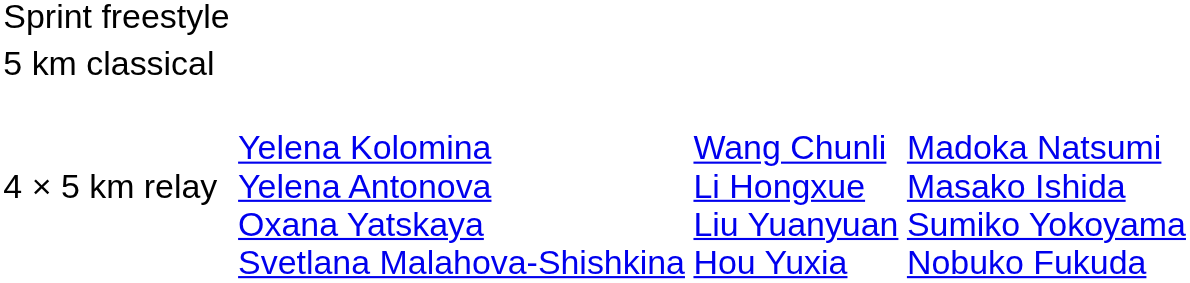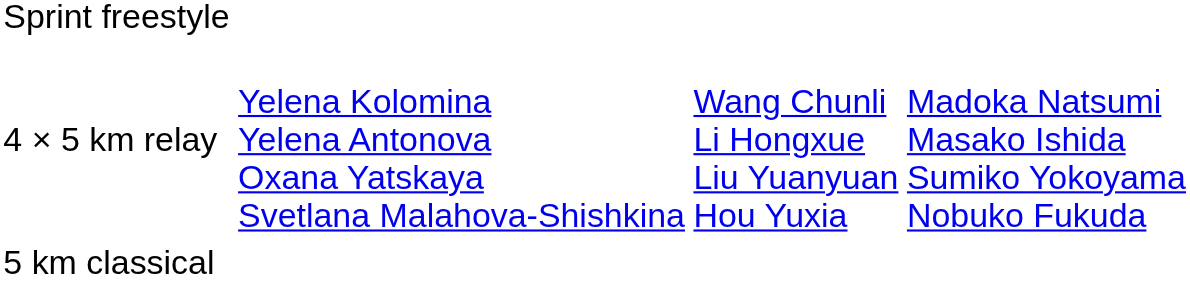rows swapped: 5 km classical <-> 4 × 5 km relay
